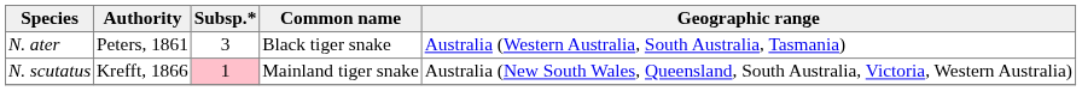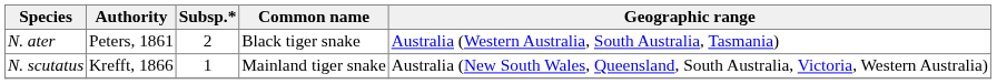N. ater | Subsp.*: 3 -> 2
N. scutatus | Subsp.*: pink background -> no background
